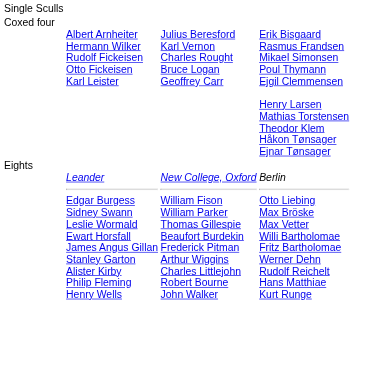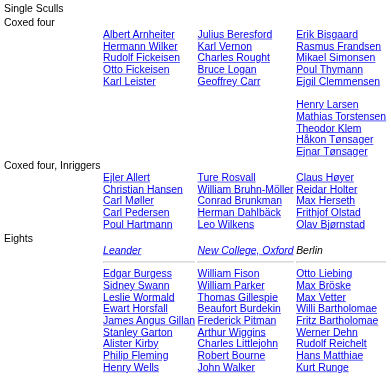+ row: Coxed four, Inriggers | Ejler Allert Christian Hansen Carl Møller Carl Pedersen Poul Hartmann | Ture Rosvall William Bruhn-Möller Conrad Brunkman Herman Dahlbäck Leo Wilkens | Claus Høyer Reidar Holter Max Herseth Frithjof Olstad Olav Bjørnstad
